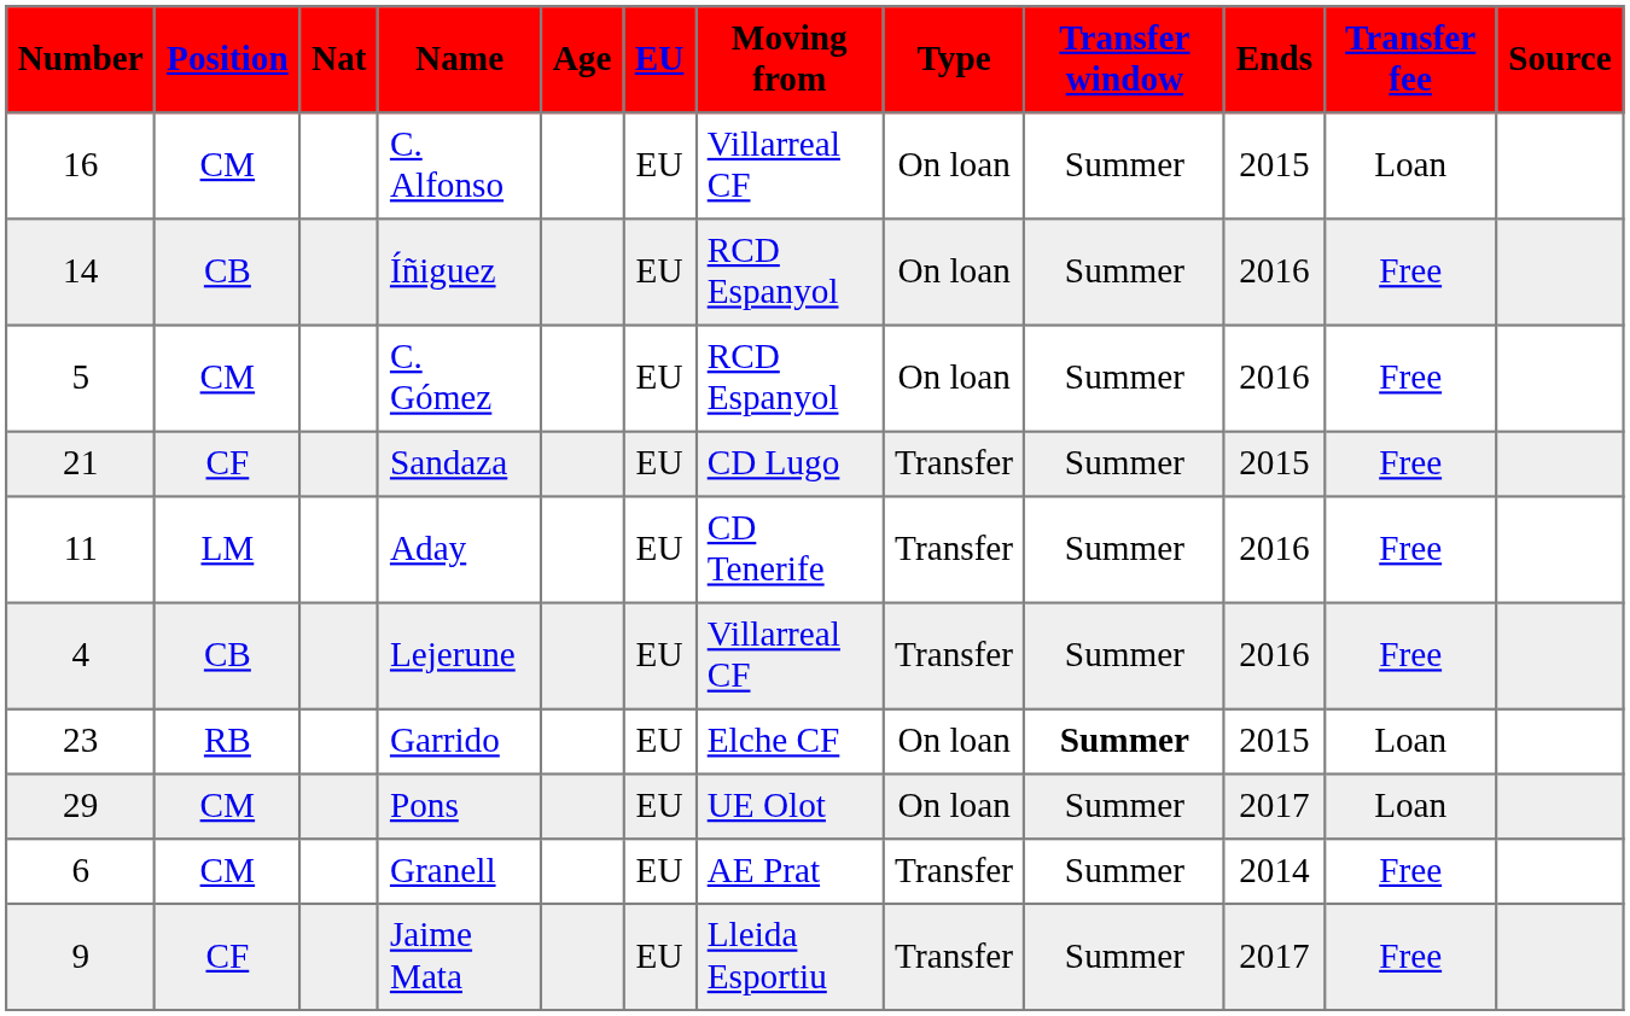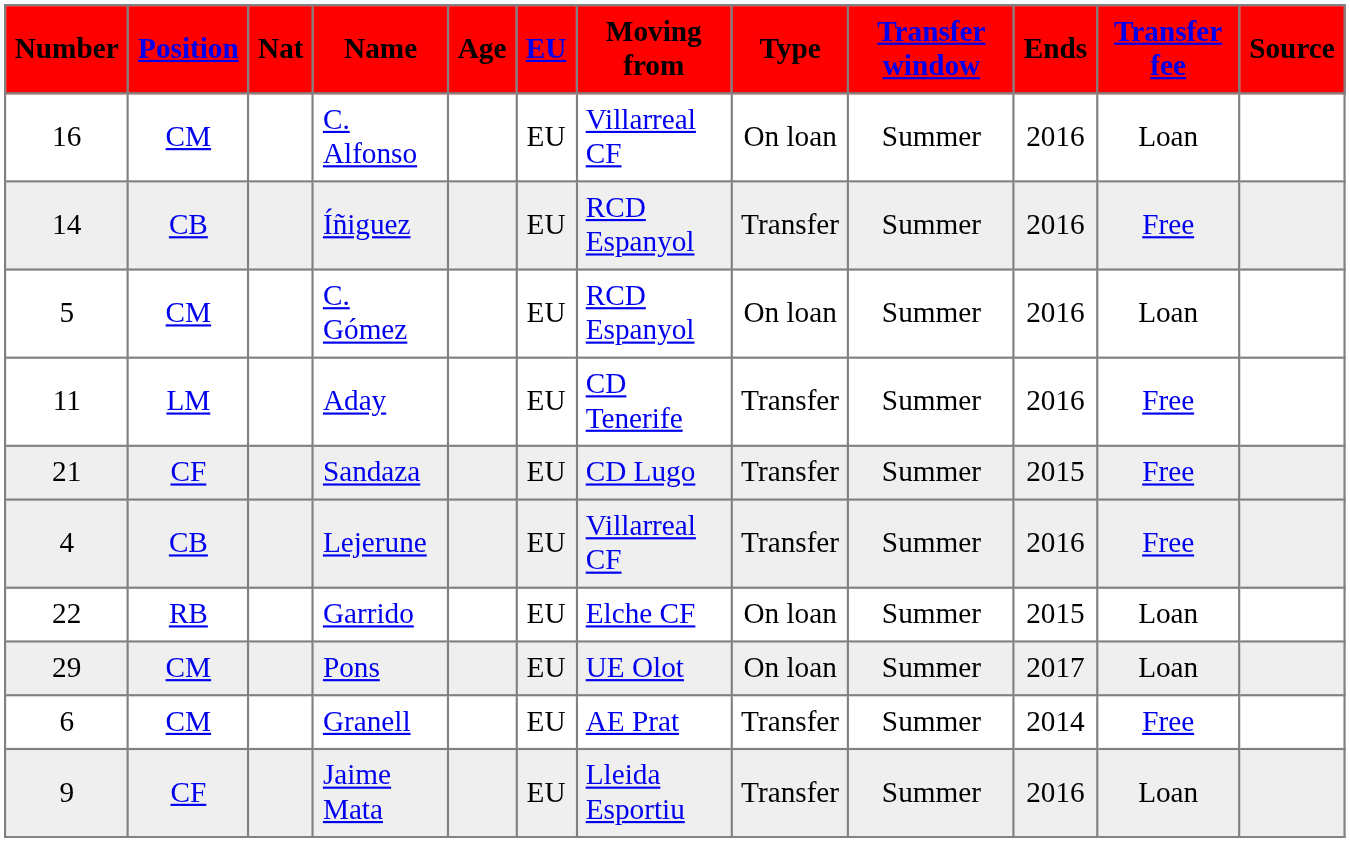C. Alfonso | Ends: 2015 -> 2016
Íñiguez | Type: On loan -> Transfer
C. Gómez | Transfer fee: Free -> Loan
rows swapped: Sandaza <-> Aday
Garrido | Number: 23 -> 22
Garrido | Transfer window: bold -> normal
Jaime Mata | Ends: 2017 -> 2016
Jaime Mata | Transfer fee: Free -> Loan
